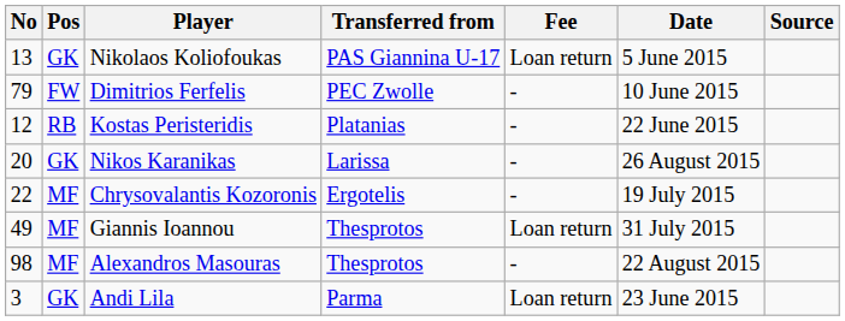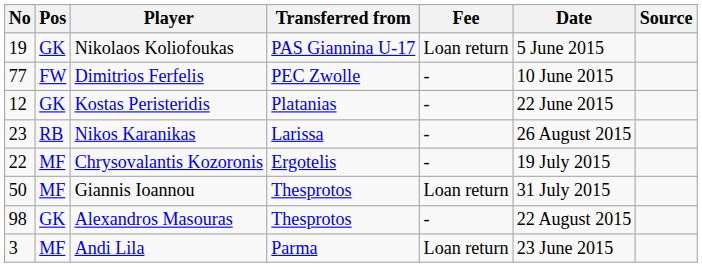Nikolaos Koliofoukas | No: 13 -> 19
Dimitrios Ferfelis | No: 79 -> 77
Kostas Peristeridis | Pos: RB -> GK
Nikos Karanikas | No: 20 -> 23
Nikos Karanikas | Pos: GK -> RB
Giannis Ioannou | No: 49 -> 50
Alexandros Masouras | Pos: MF -> GK
Andi Lila | Pos: GK -> MF
